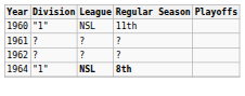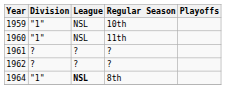+ row: 1959 | "1" | NSL | 10th
1964 | Regular Season: bold -> normal
